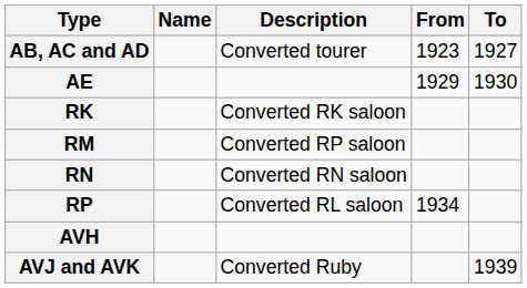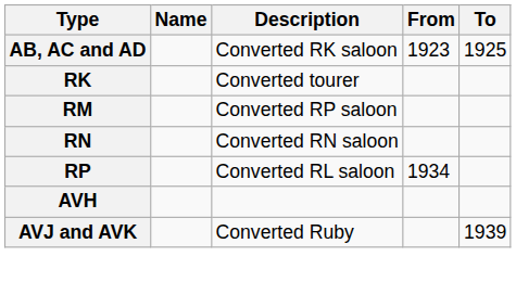AB, AC and AD | Description: Converted tourer -> Converted RK saloon
AB, AC and AD | To: 1927 -> 1925
- row: AE | 1929 | 1930
RK | Description: Converted RK saloon -> Converted tourer
